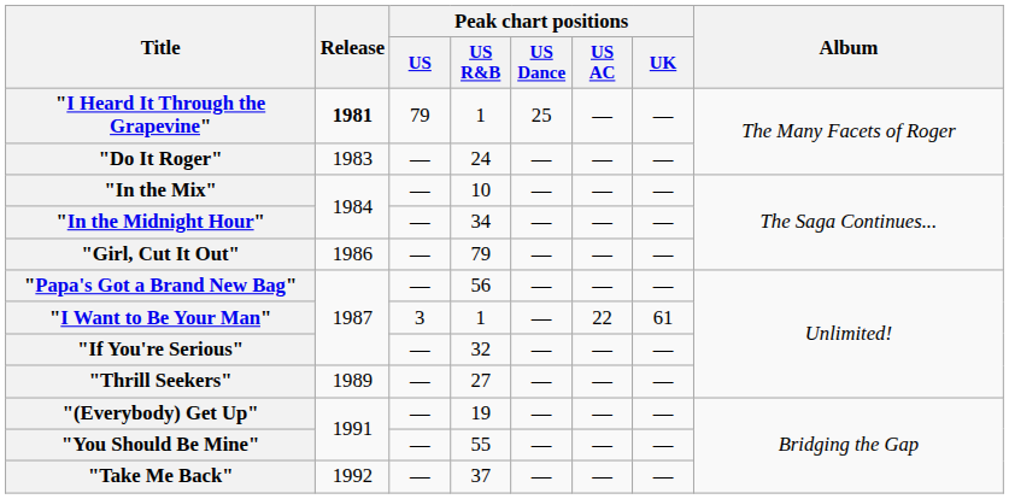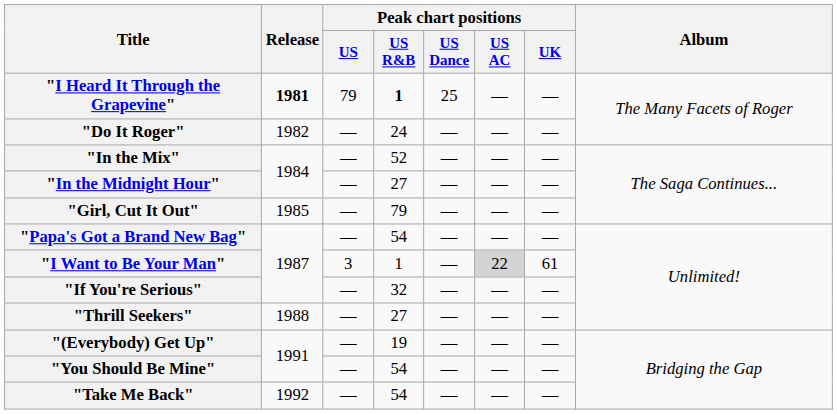"I Heard It Through the Grapevine" | Peak chart positions / US R&B: normal -> bold
"Do It Roger" | Release: 1983 -> 1982
"In the Mix" | Peak chart positions / US R&B: 10 -> 52
"In the Midnight Hour" | Peak chart positions / US R&B: 34 -> 27
"Girl, Cut It Out" | Release: 1986 -> 1985
"Papa's Got a Brand New Bag" | Peak chart positions / US R&B: 56 -> 54
"I Want to Be Your Man" | Peak chart positions / US AC: no background -> lightgrey background
"Thrill Seekers" | Release: 1989 -> 1988
"You Should Be Mine" | Peak chart positions / US R&B: 55 -> 54
"Take Me Back" | Peak chart positions / US R&B: 37 -> 54
